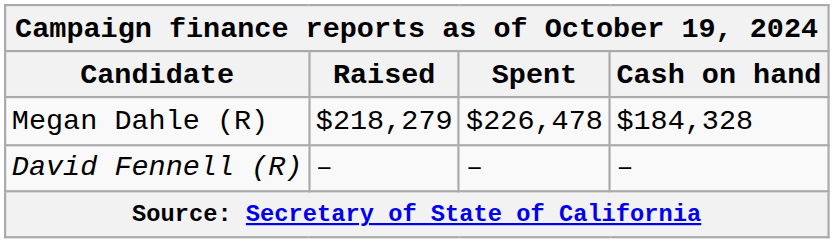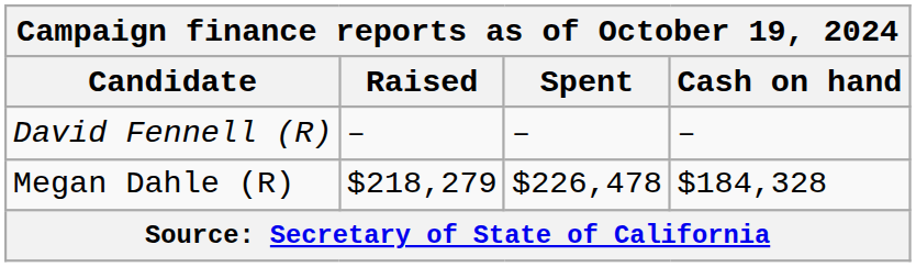rows swapped: Megan Dahle (R) <-> David Fennell (R)
